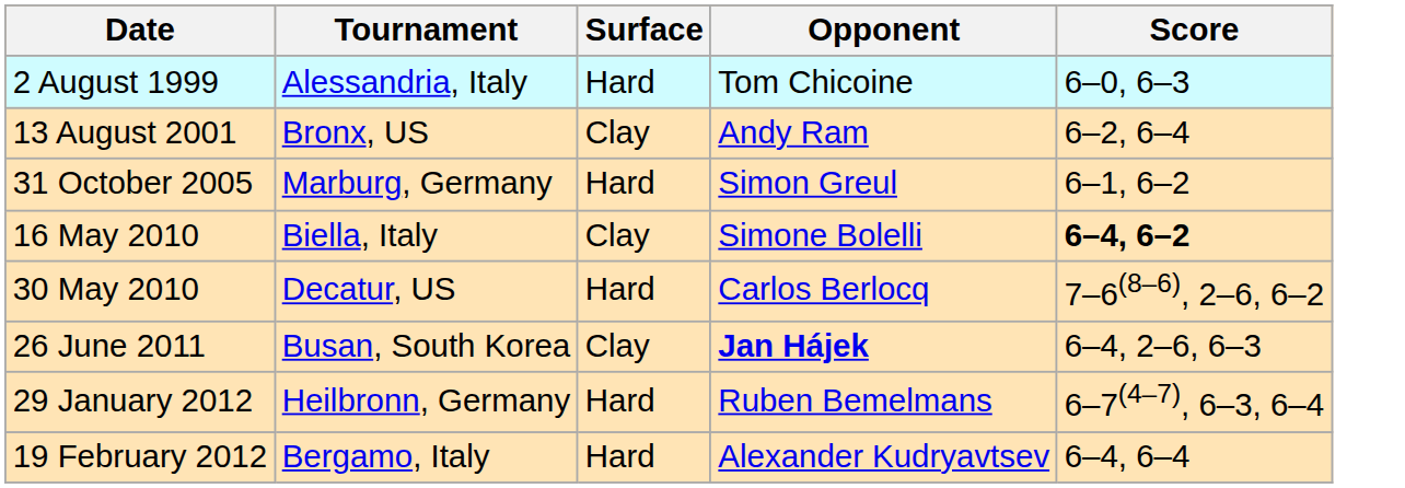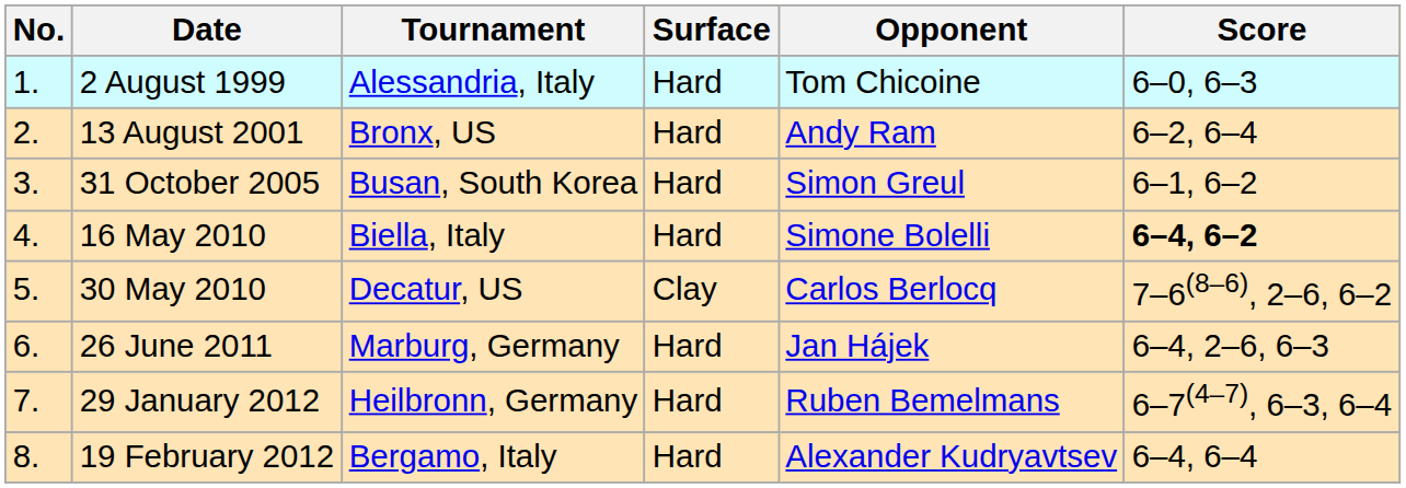+ column: No. | 1. | 2. | 3. | 4. | 5. | 6. | 7. | 8.
13 August 2001 | Surface: Clay -> Hard
31 October 2005 | Tournament: Marburg, Germany -> Busan, South Korea
16 May 2010 | Surface: Clay -> Hard
30 May 2010 | Surface: Hard -> Clay
26 June 2011 | Tournament: Busan, South Korea -> Marburg, Germany
26 June 2011 | Surface: Clay -> Hard
26 June 2011 | Opponent: bold -> normal
